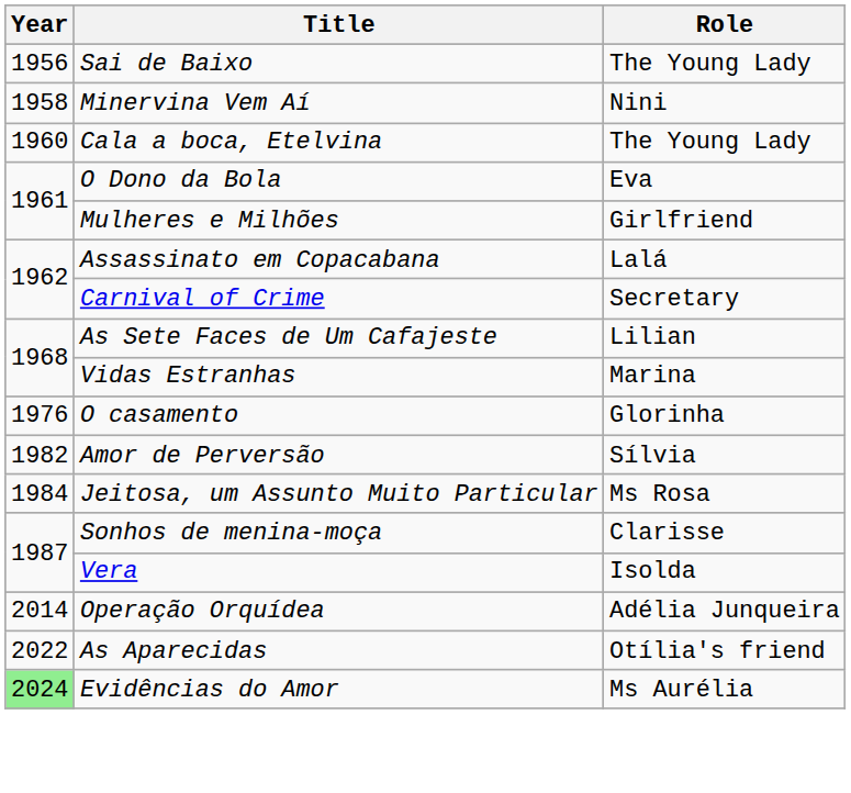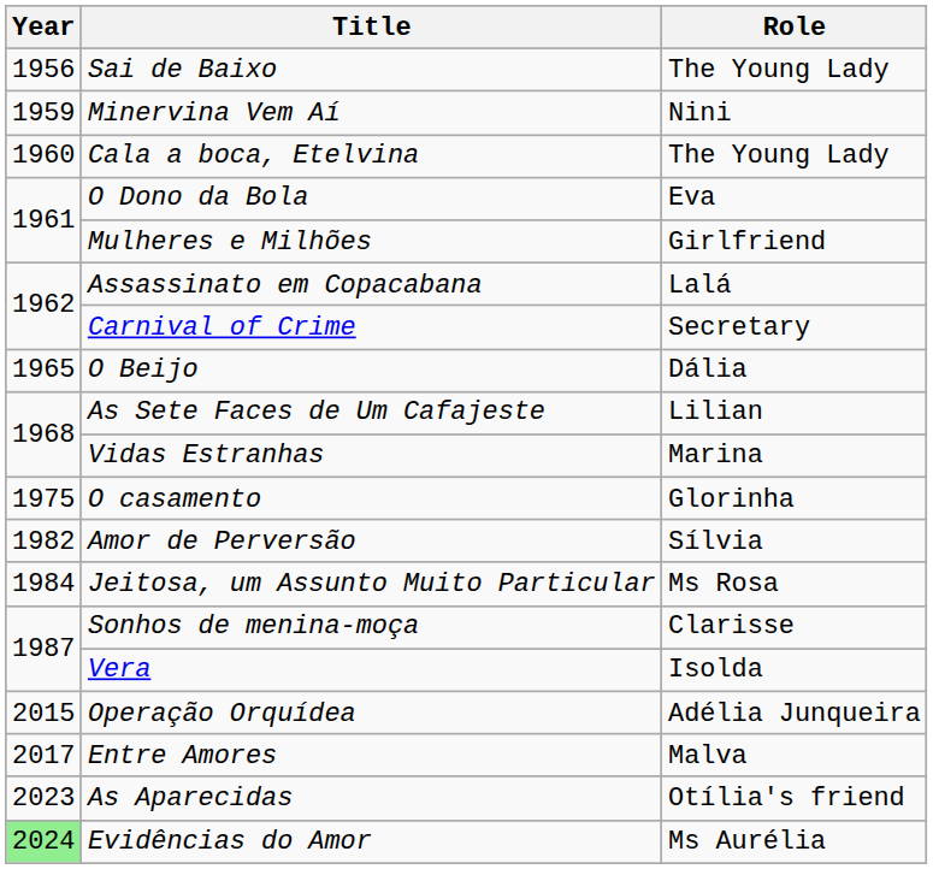Minervina Vem Aí | Year: 1958 -> 1959
+ row: 1965 | O Beijo | Dália
O casamento | Year: 1976 -> 1975
Operação Orquídea | Year: 2014 -> 2015
+ row: 2017 | Entre Amores | Malva
As Aparecidas | Year: 2022 -> 2023
